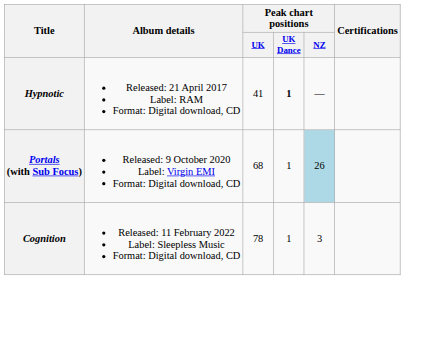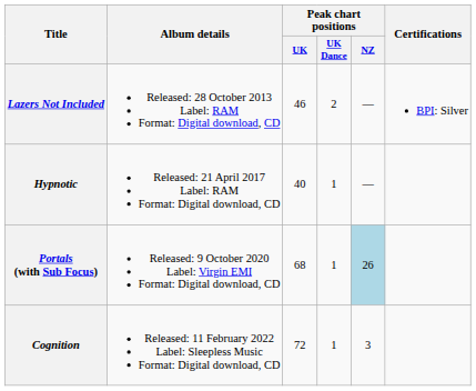+ row: Lazers Not Included | Released: 28 October 2013 Label: RAM Format: Digital download, CD | 46 | 2 | — | BPI: Silver
Hypnotic | Peak chart positions / UK: 41 -> 40
Hypnotic | Peak chart positions / UK Dance: bold -> normal
Cognition | Peak chart positions / UK: 78 -> 72
